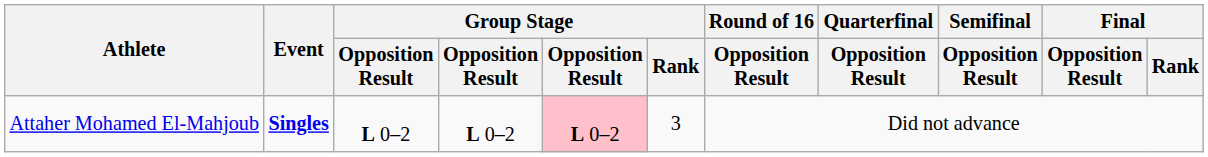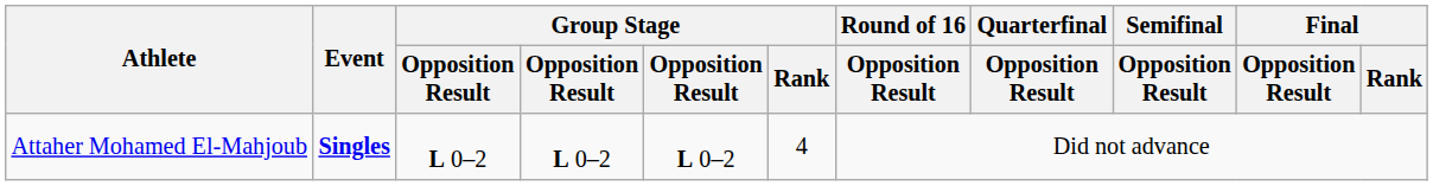Attaher Mohamed El-Mahjoub | column 5: pink background -> no background
Attaher Mohamed El-Mahjoub | Group Stage / Rank: 3 -> 4
